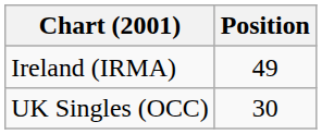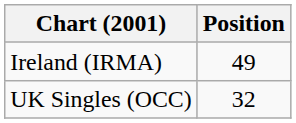UK Singles (OCC) | Position: 30 -> 32
